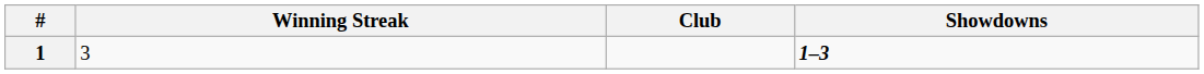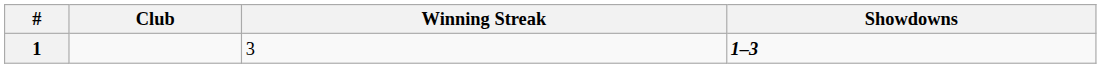columns swapped: Club <-> Winning Streak
